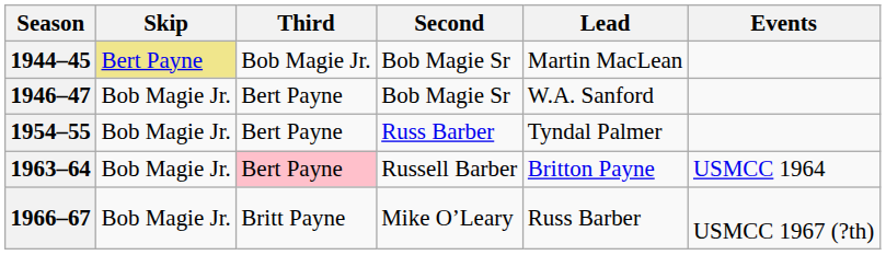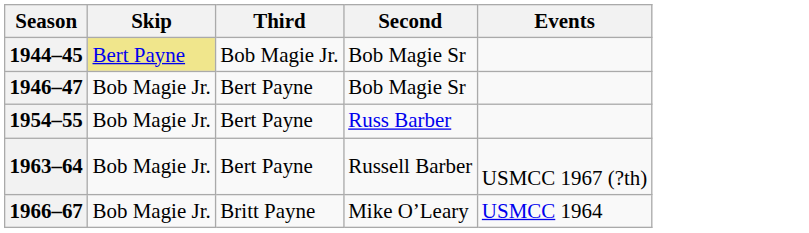- column: Lead | Martin MacLean | W.A. Sanford | Tyndal Palmer | Britton Payne | Russ Barber
1963–64 | Third: pink background -> no background
1963–64 | Events: USMCC 1964 -> USMCC 1967 (?th)
1966–67 | Events: USMCC 1967 (?th) -> USMCC 1964
